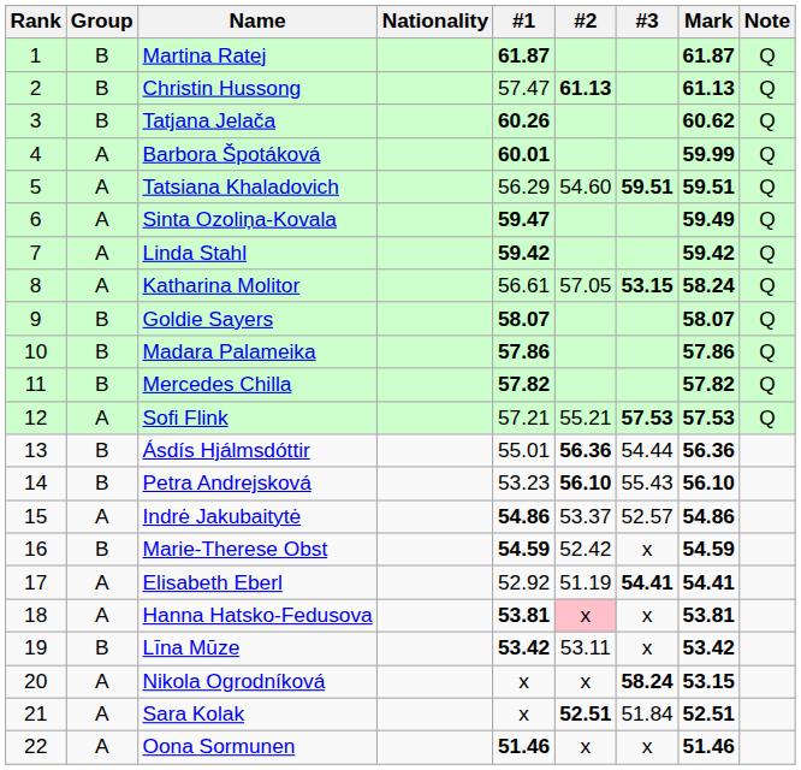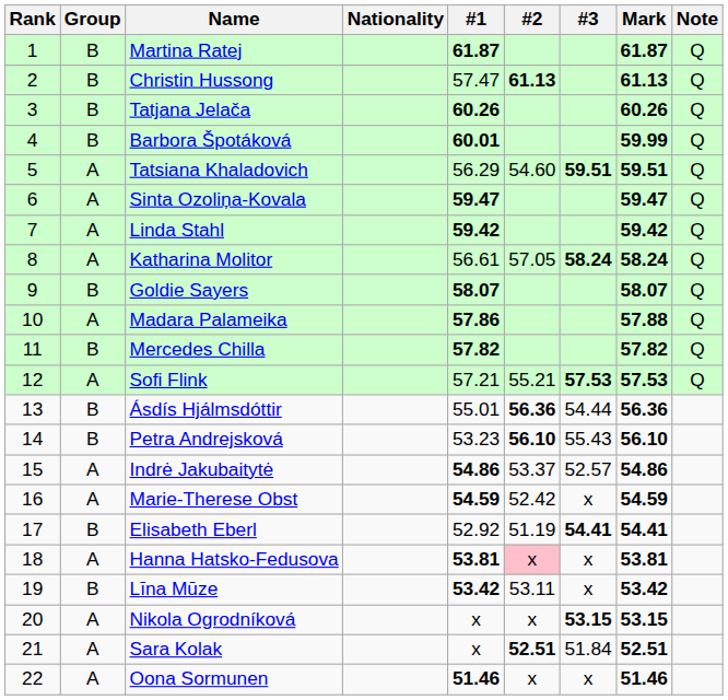Tatjana Jelača | Mark: 60.62 -> 60.26
Barbora Špotáková | Group: A -> B
Sinta Ozoliņa-Kovala | Mark: 59.49 -> 59.47
Katharina Molitor | #3: 53.15 -> 58.24
Madara Palameika | Group: B -> A
Madara Palameika | Mark: 57.86 -> 57.88
Marie-Therese Obst | Group: B -> A
Elisabeth Eberl | Group: A -> B
Nikola Ogrodníková | #3: 58.24 -> 53.15
